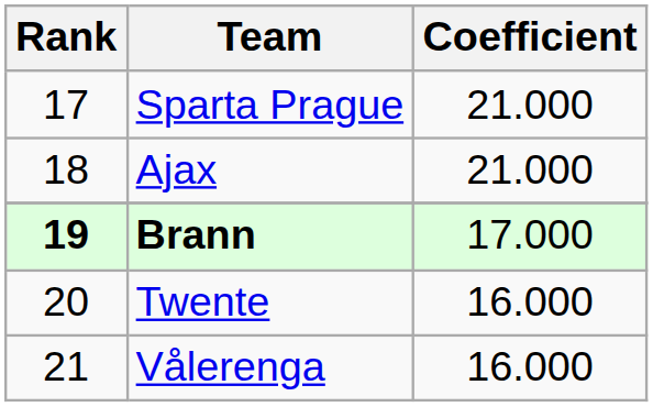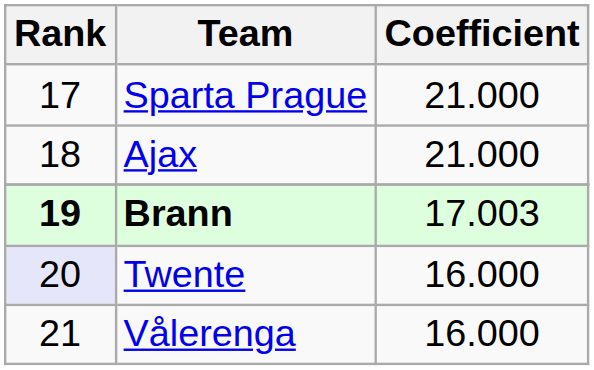Brann | Coefficient: 17.000 -> 17.003
Twente | Rank: no background -> lavender background
